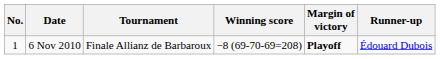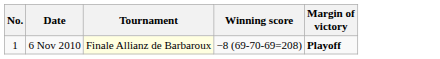- column: Runner-up | Édouard Dubois
6 Nov 2010 | Tournament: no background -> lightyellow background
